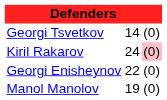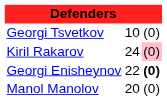Georgi Tsvetkov | column 2: 14 -> 10
Georgi Enisheynov | column 3: normal -> bold
Manol Manolov | column 2: 19 -> 20
